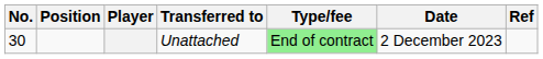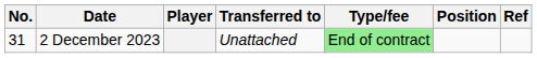columns swapped: Position <-> Date
Unattached | No.: 30 -> 31
